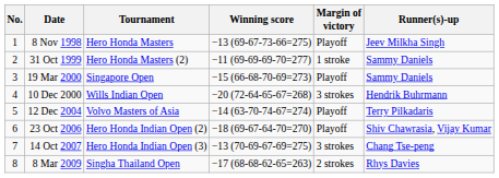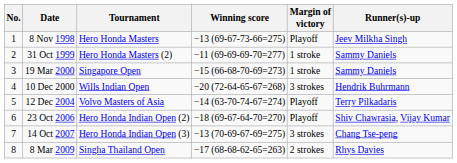19 Mar 2000 | Margin of victory: Playoff -> 1 stroke
